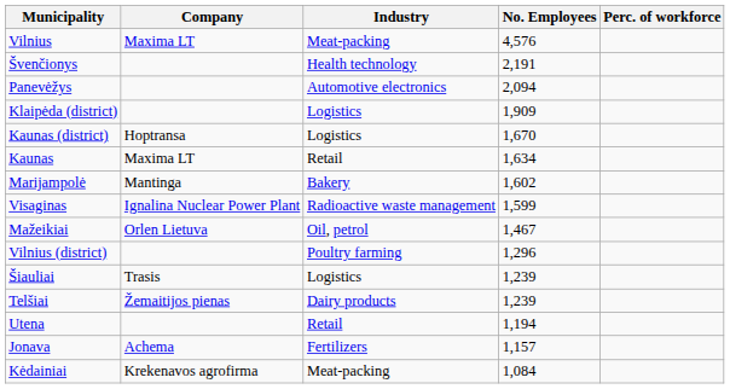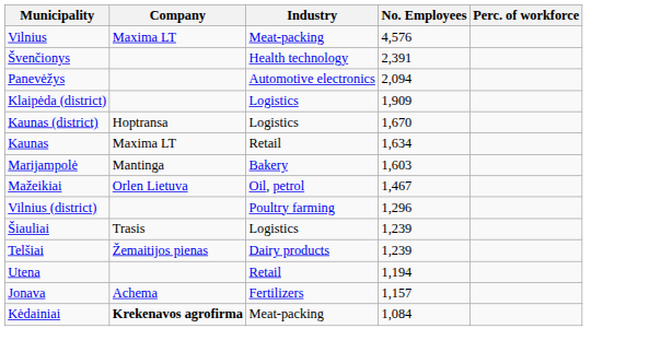Švenčionys | No. Employees: 2,191 -> 2,391
Marijampolė | No. Employees: 1,602 -> 1,603
- row: Visaginas | Ignalina Nuclear Power Plant | Radioactive waste management | 1,599
Kėdainiai | Company: normal -> bold
